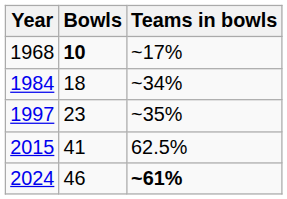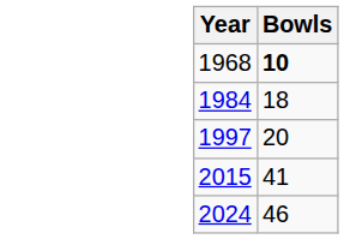- column: Teams in bowls | ~17% | ~34% | ~35% | 62.5% | ~61%
1997 | Bowls: 23 -> 20
